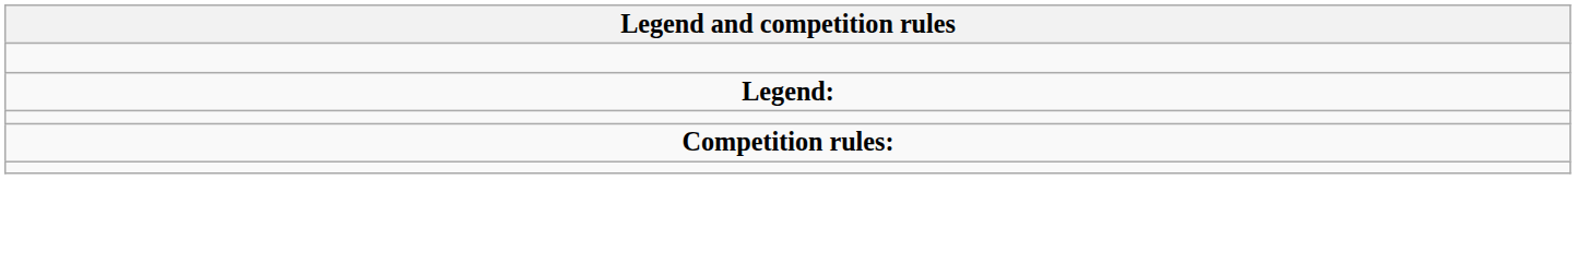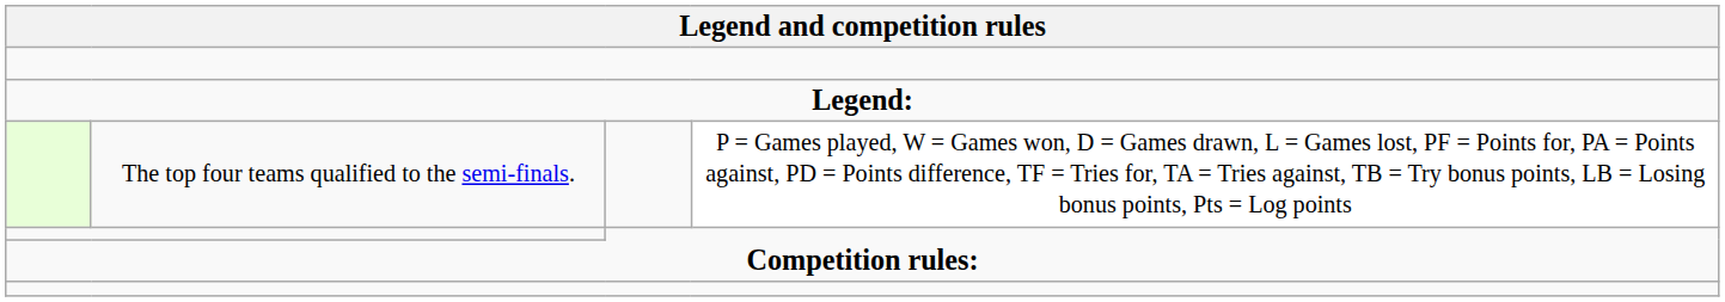+ row: The top four teams qualified to the semi-finals. | P = Games played, W = Games won, D = Games drawn, L = Games lost, PF = Points for, PA = Points against, PD = Points difference, TF = Tries for, TA = Tries against, TB = Try bonus points, LB = Losing bonus points, Pts = Log points
